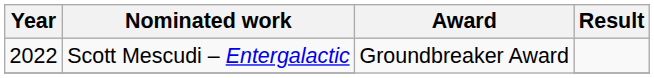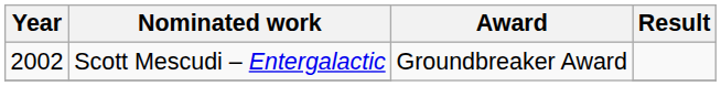Scott Mescudi – Entergalactic | Year: 2022 -> 2002
